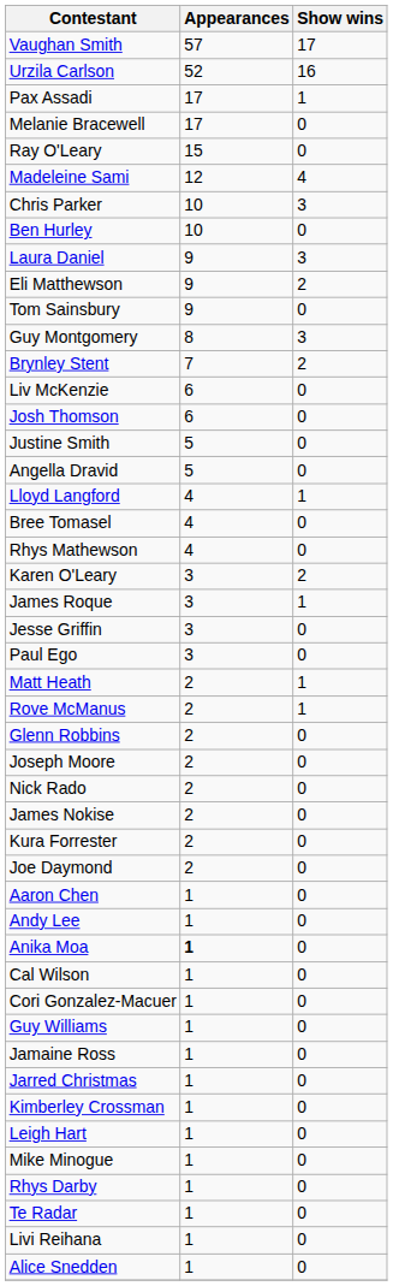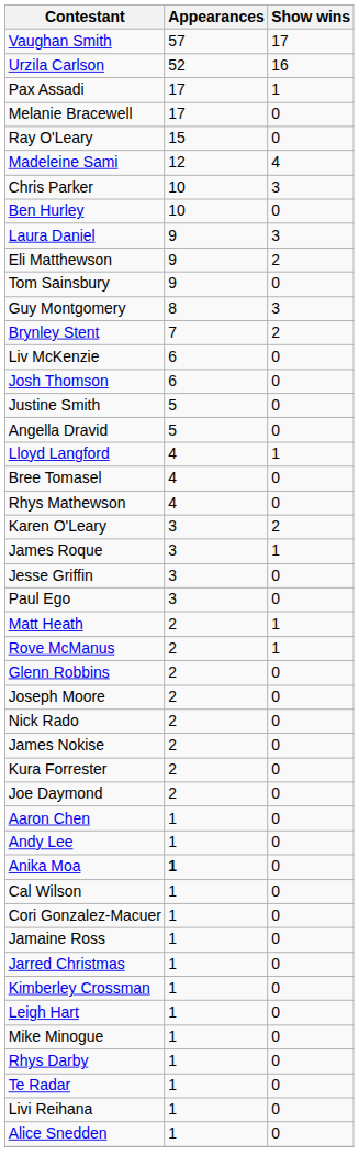- row: Guy Williams | 1 | 0
